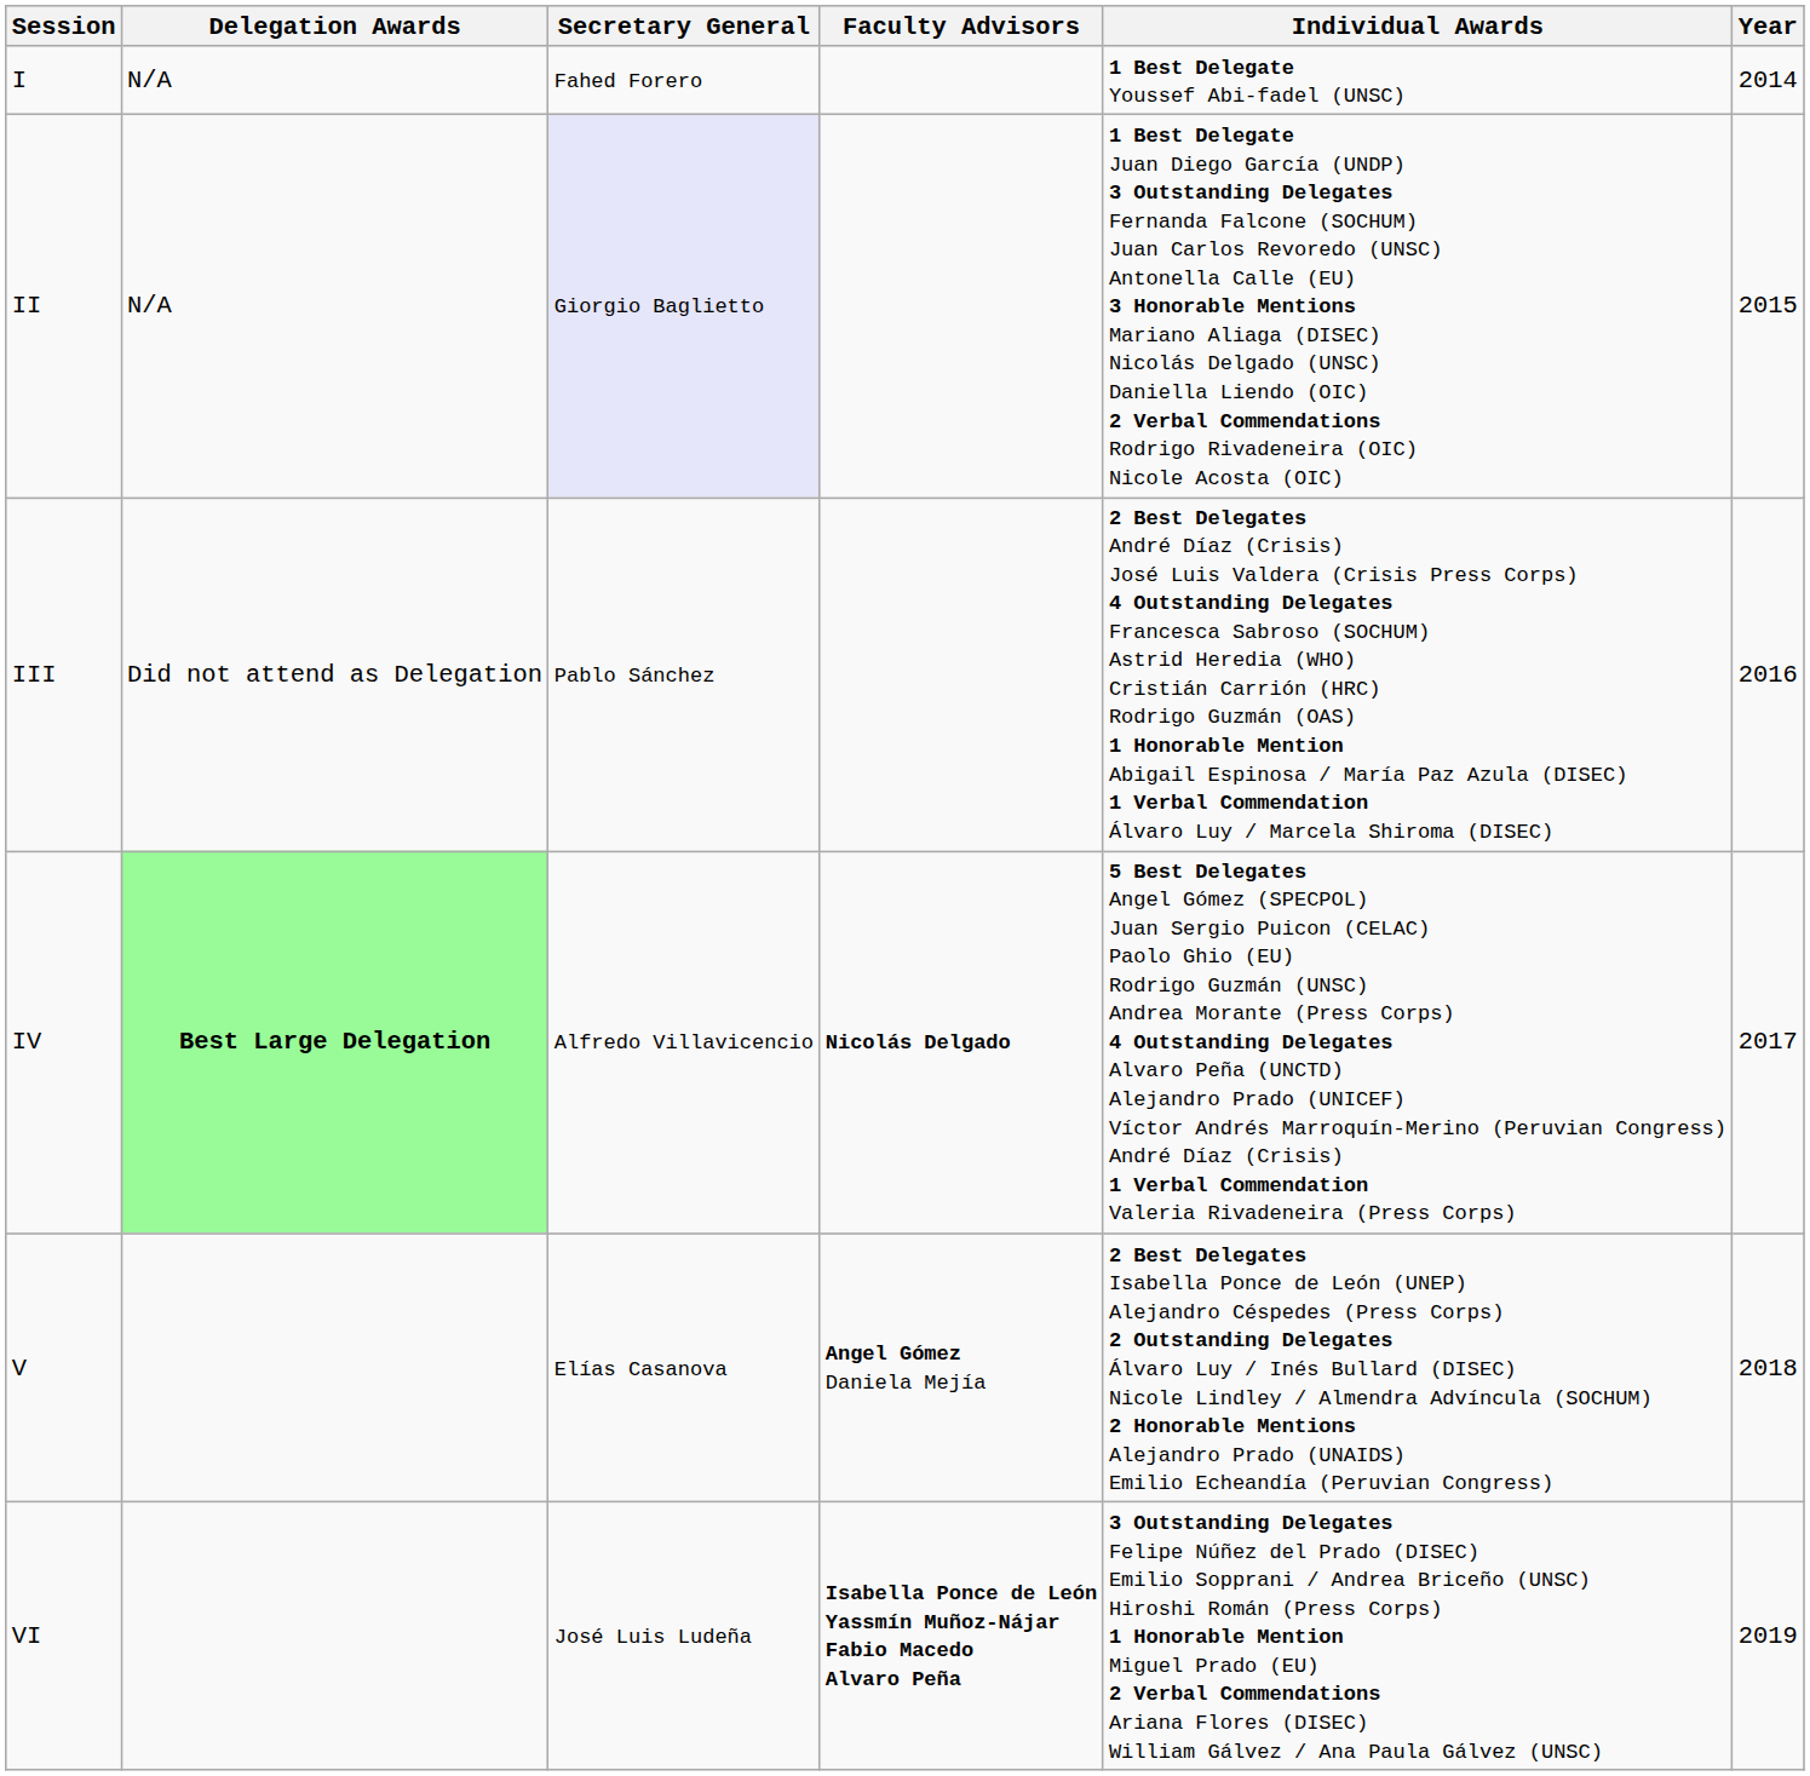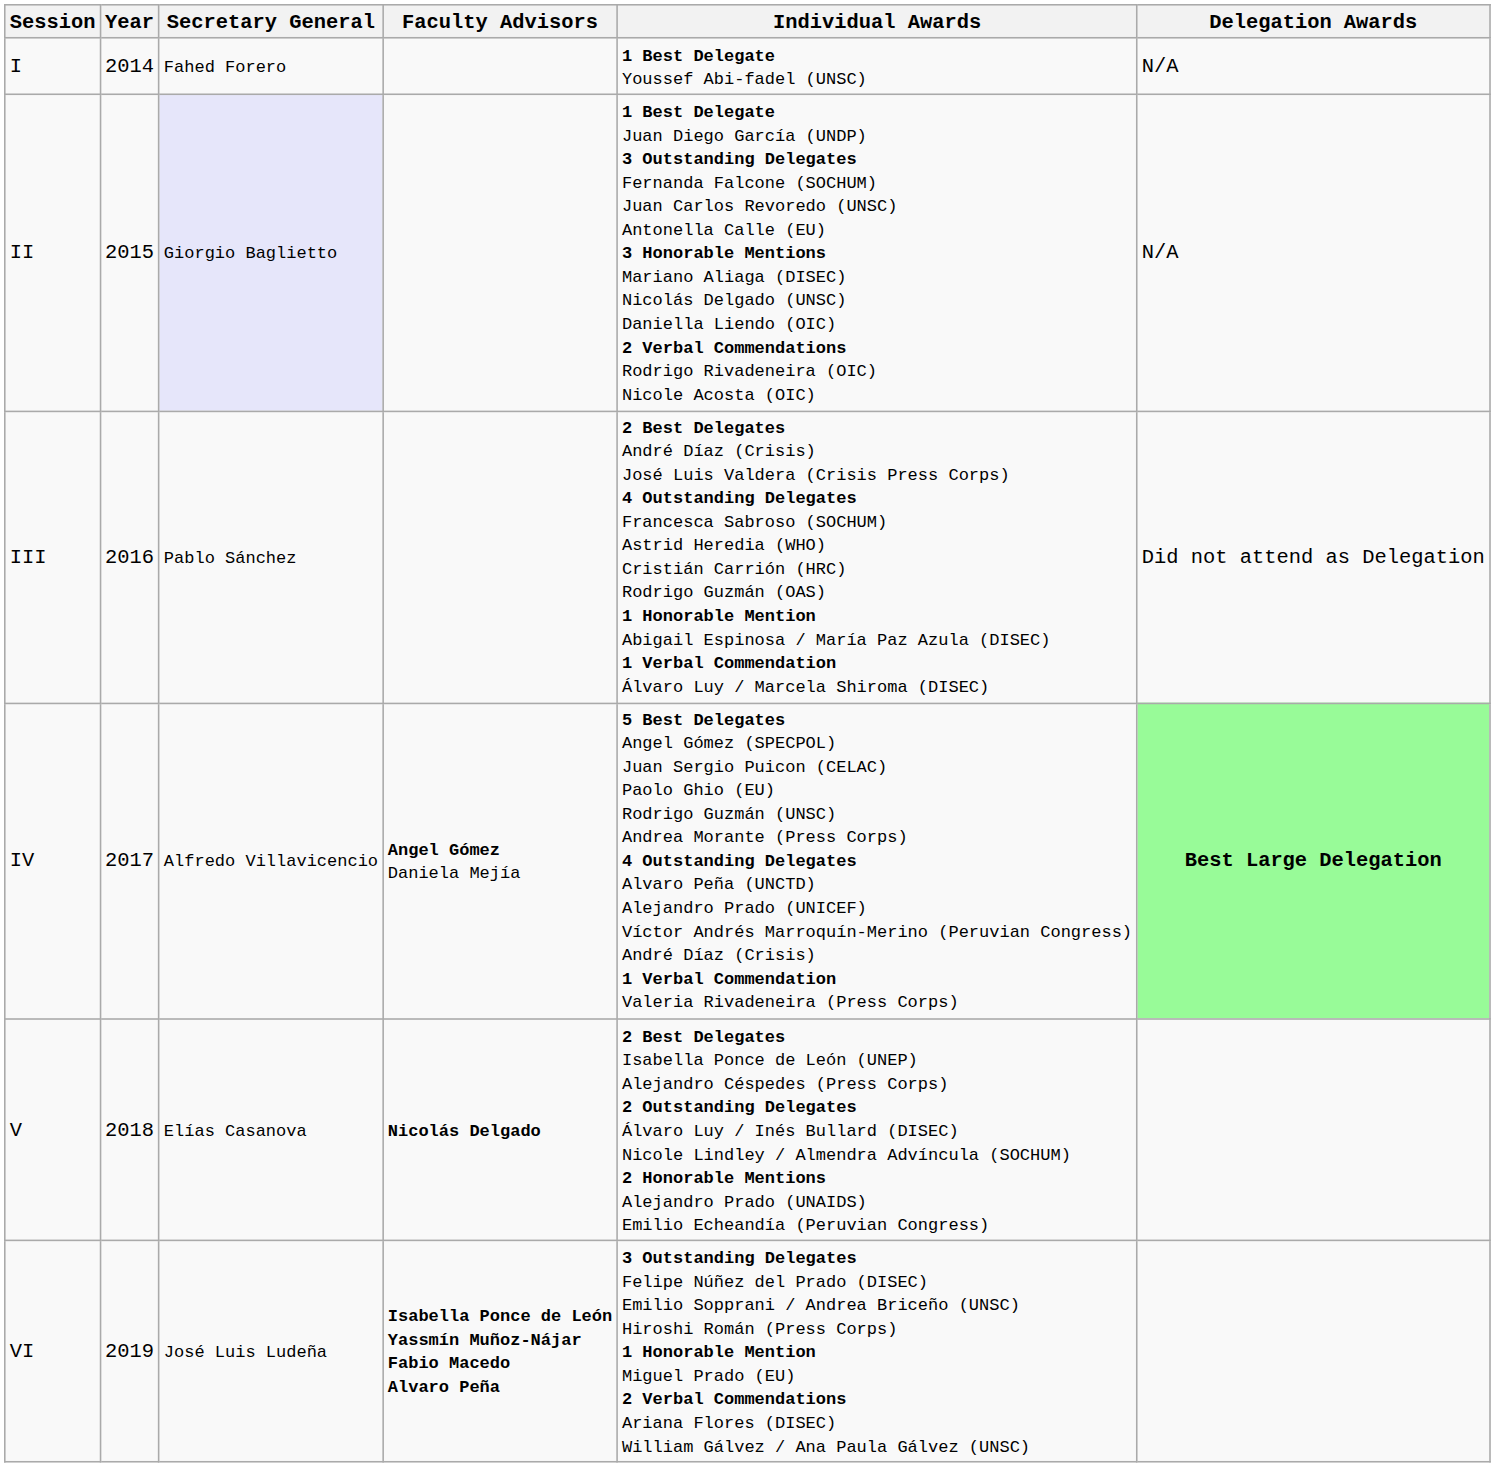columns swapped: Year <-> Delegation Awards
IV | Faculty Advisors: Nicolás Delgado -> Angel Gómez Daniela Mejía
V | Faculty Advisors: Angel Gómez Daniela Mejía -> Nicolás Delgado
